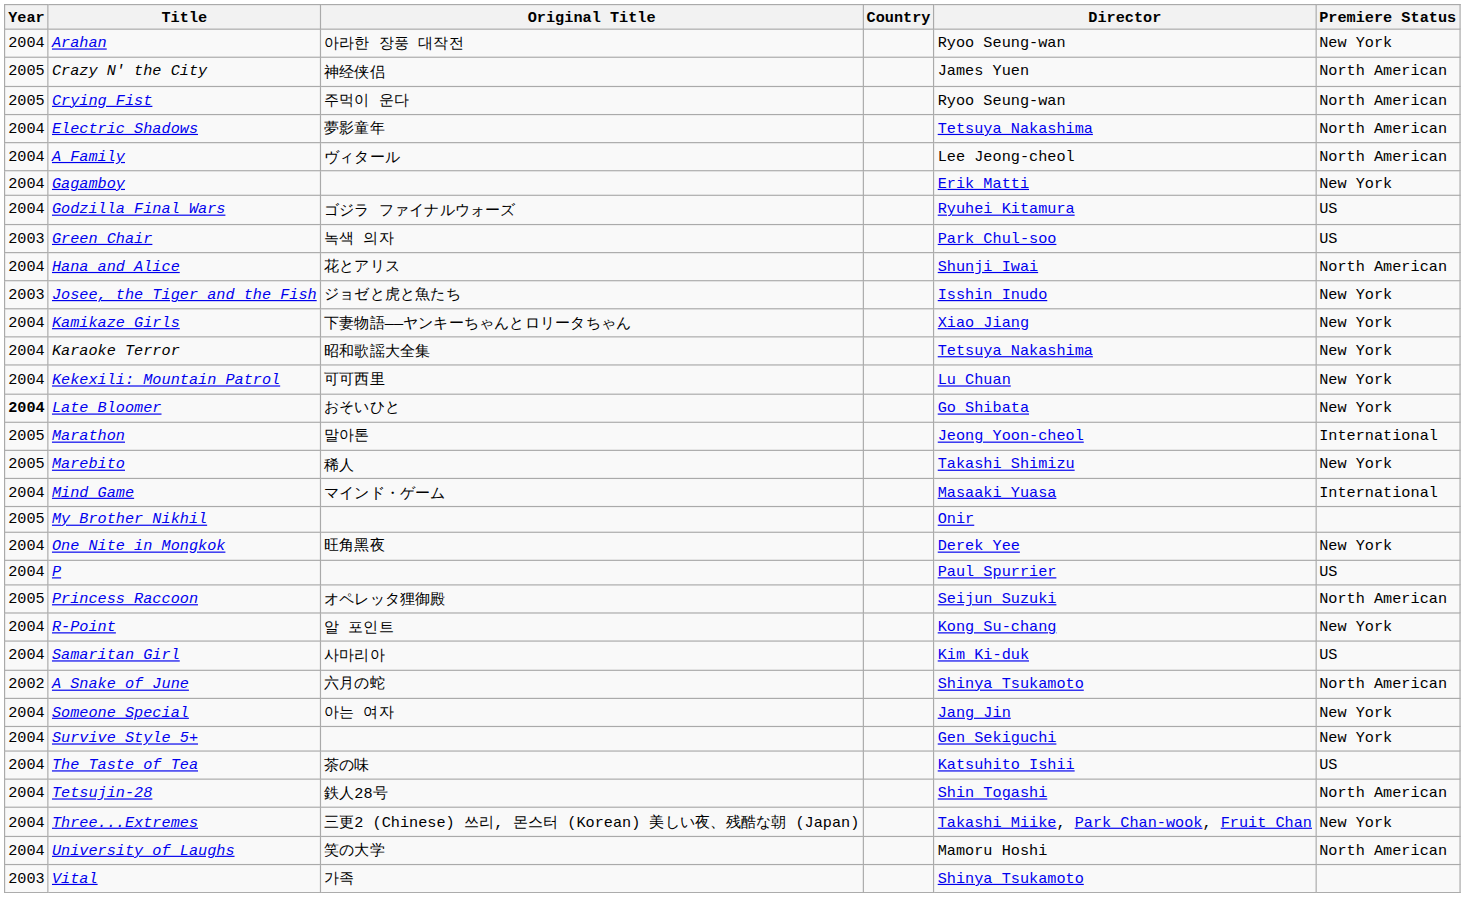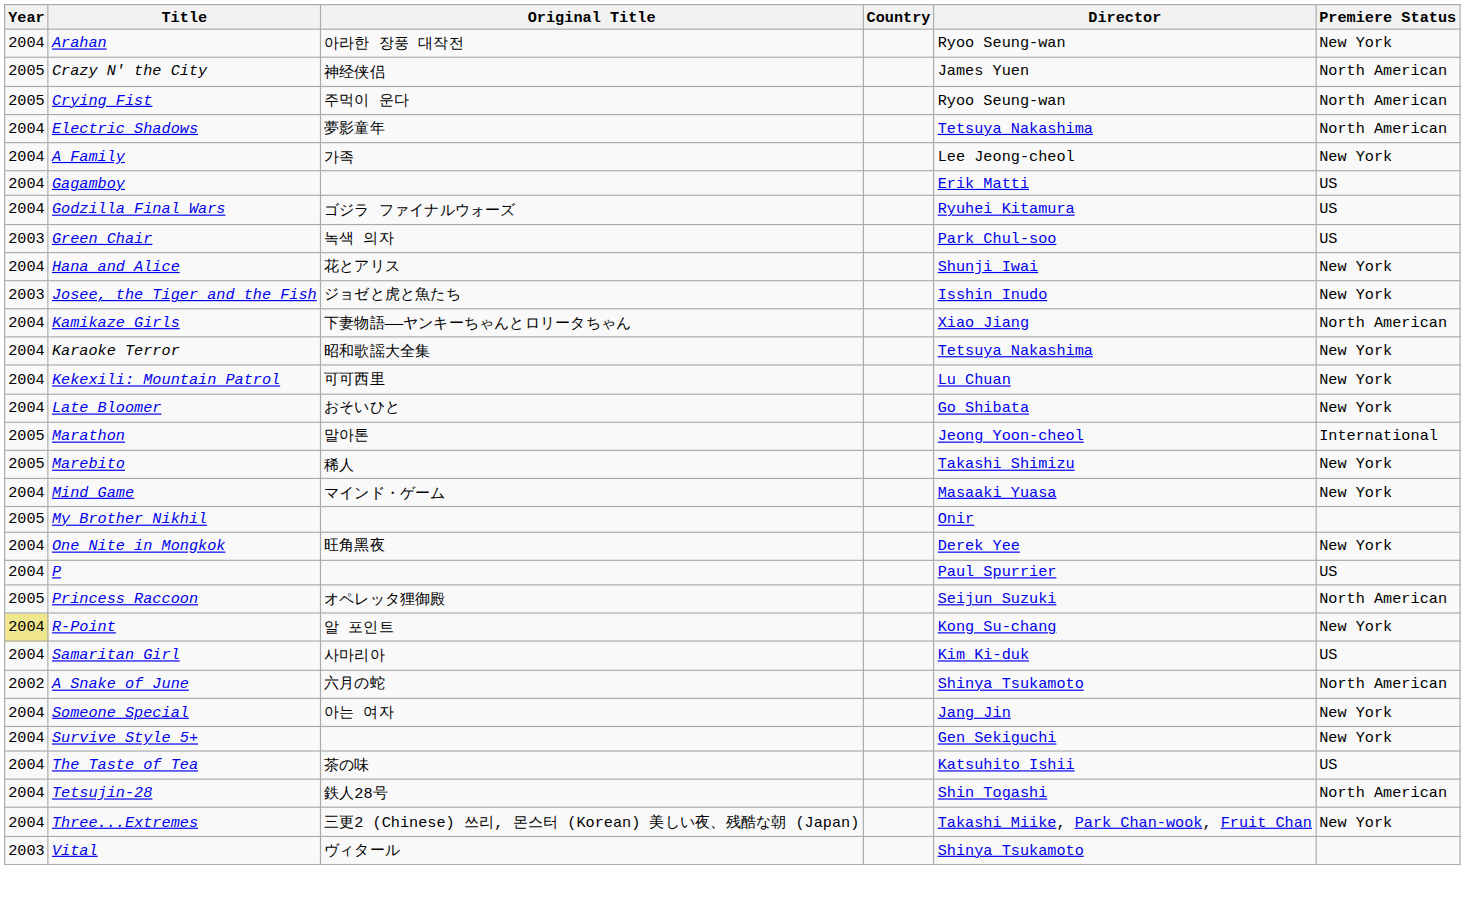A Family | Original Title: ヴィタール -> 가족
A Family | Premiere Status: North American -> New York
Gagamboy | Premiere Status: New York -> US
Hana and Alice | Premiere Status: North American -> New York
Kamikaze Girls | Premiere Status: New York -> North American
Late Bloomer | Year: bold -> normal
Mind Game | Premiere Status: International -> New York
R-Point | Year: no background -> khaki background
- row: 2004 | University of Laughs | 笑の大学 | Mamoru Hoshi | North American
Vital | Original Title: 가족 -> ヴィタール
